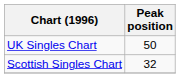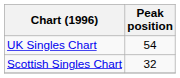UK Singles Chart | Peak position: 50 -> 54
